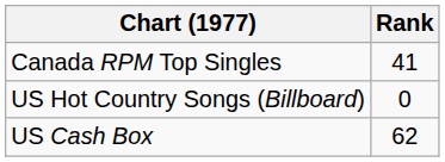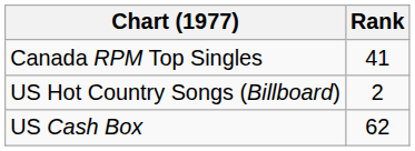US Hot Country Songs (Billboard) | Rank: 0 -> 2
